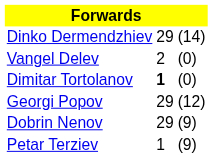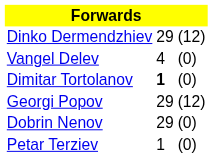Dinko Dermendzhiev | column 3: (14) -> (12)
Vangel Delev | column 2: 2 -> 4
Dobrin Nenov | column 3: (9) -> (0)
Petar Terziev | column 3: (9) -> (0)
